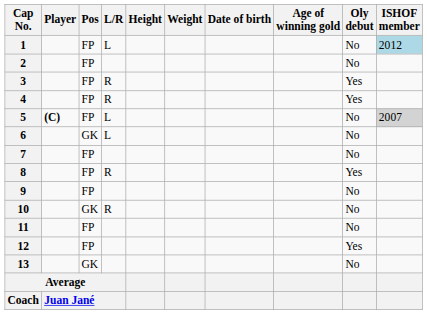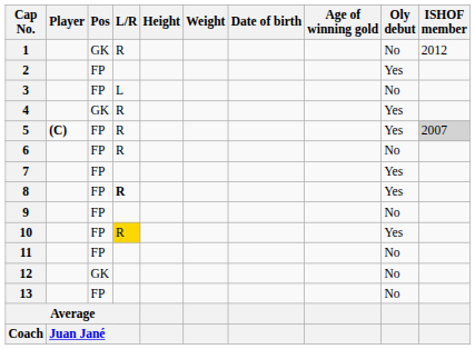1 | Pos: FP -> GK
1 | L/R: L -> R
1 | ISHOF member: lightblue background -> no background
2 | Oly debut: No -> Yes
3 | L/R: R -> L
3 | Oly debut: Yes -> No
4 | Pos: FP -> GK
5 | L/R: L -> R
5 | Oly debut: No -> Yes
6 | Pos: GK -> FP
6 | L/R: L -> R
7 | Oly debut: No -> Yes
8 | L/R: normal -> bold
10 | Pos: GK -> FP
10 | L/R: no background -> gold background
10 | Oly debut: No -> Yes
12 | Pos: FP -> GK
12 | Oly debut: Yes -> No
13 | Pos: GK -> FP
